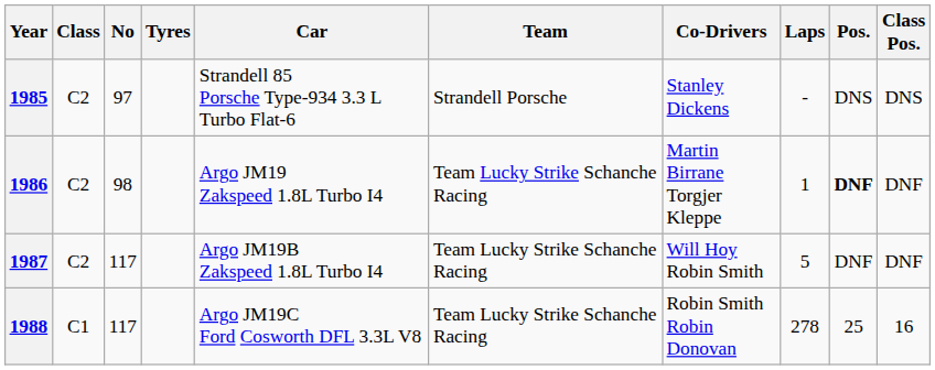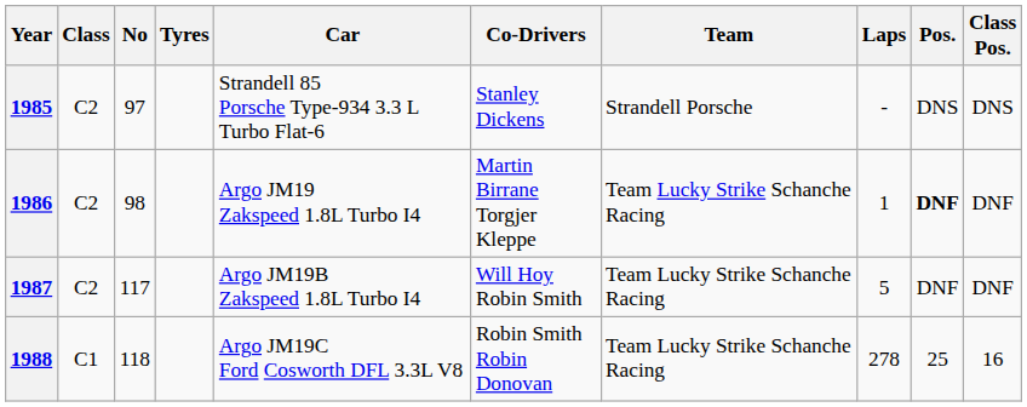columns swapped: Team <-> Co-Drivers
1988 | No: 117 -> 118
